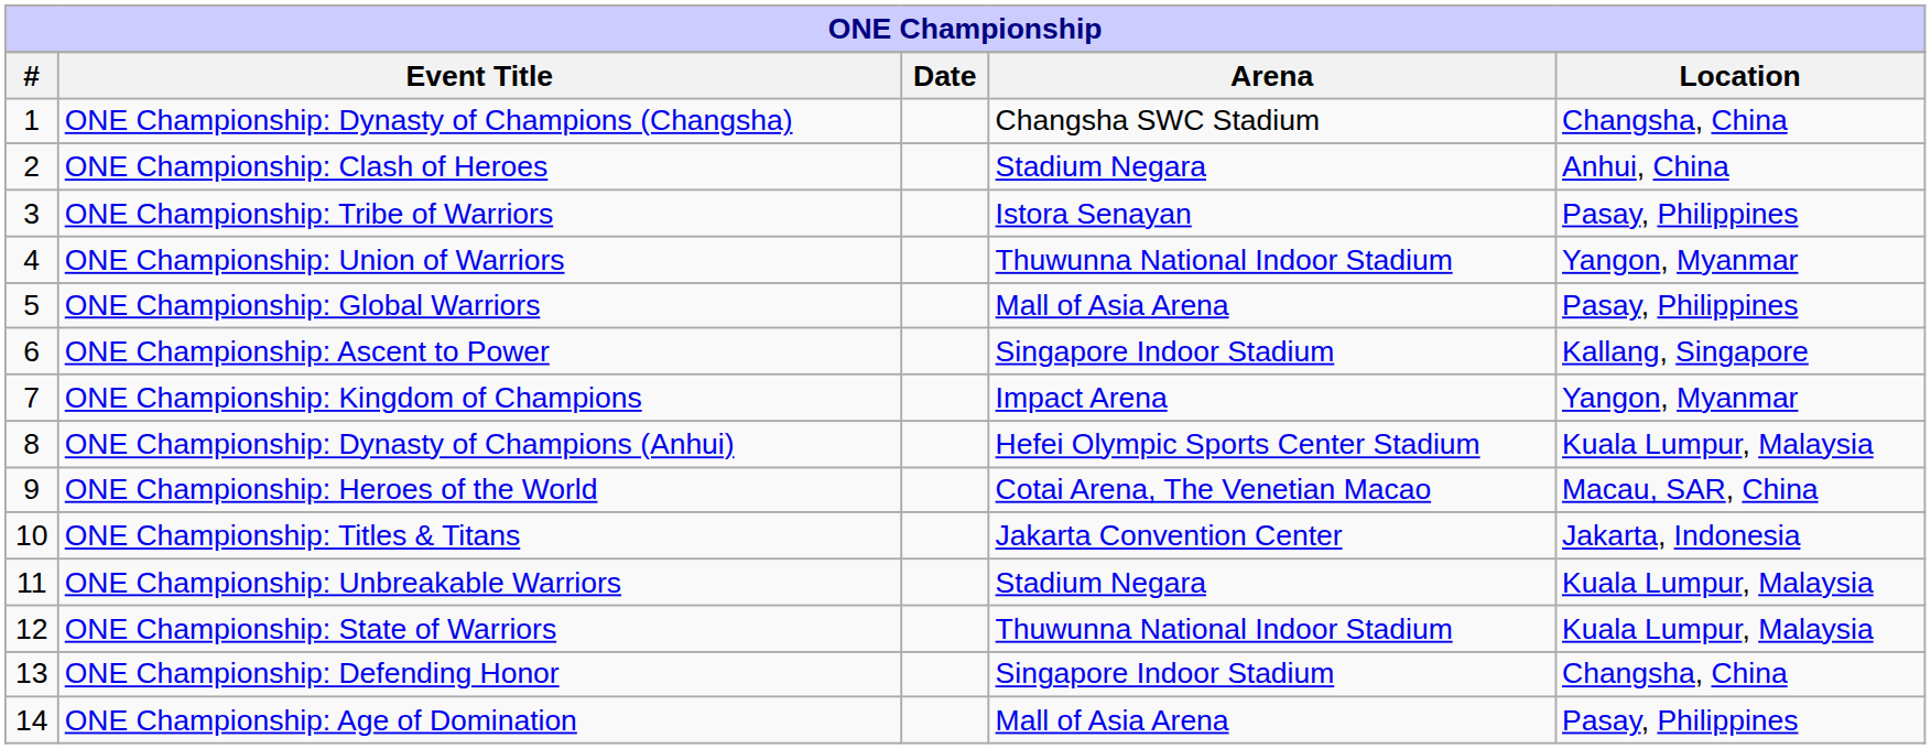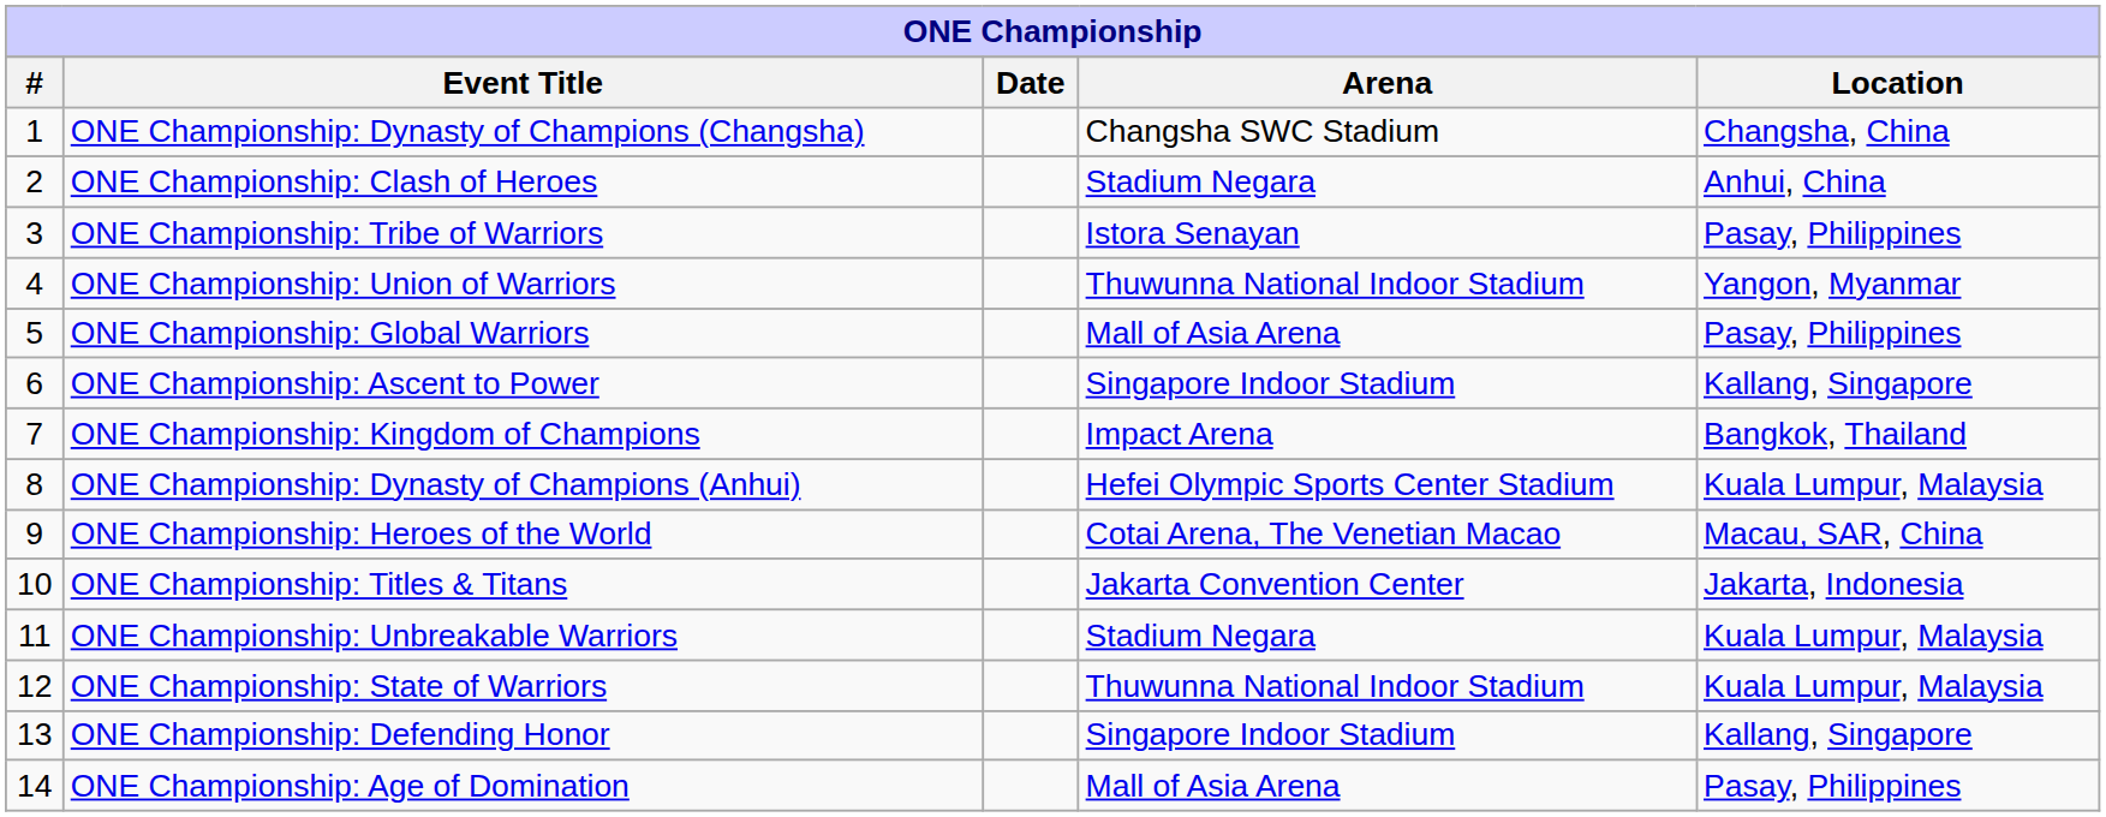ONE Championship: Kingdom of Champions | Location: Yangon, Myanmar -> Bangkok, Thailand
ONE Championship: Defending Honor | Location: Changsha, China -> Kallang, Singapore
